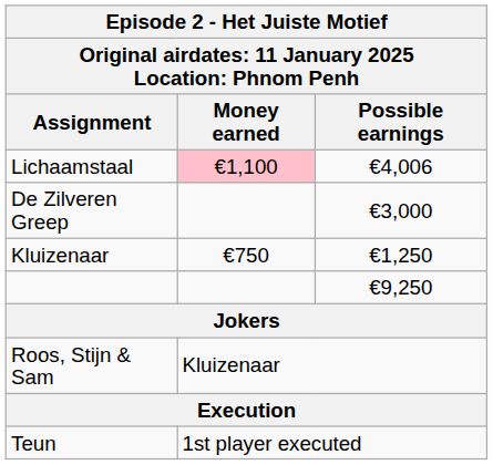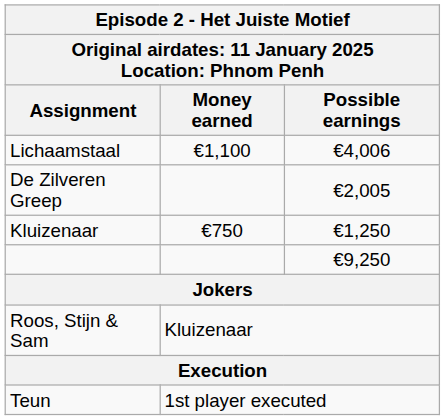Lichaamstaal | Money earned: pink background -> no background
De Zilveren Greep | Possible earnings: €3,000 -> €2,005
